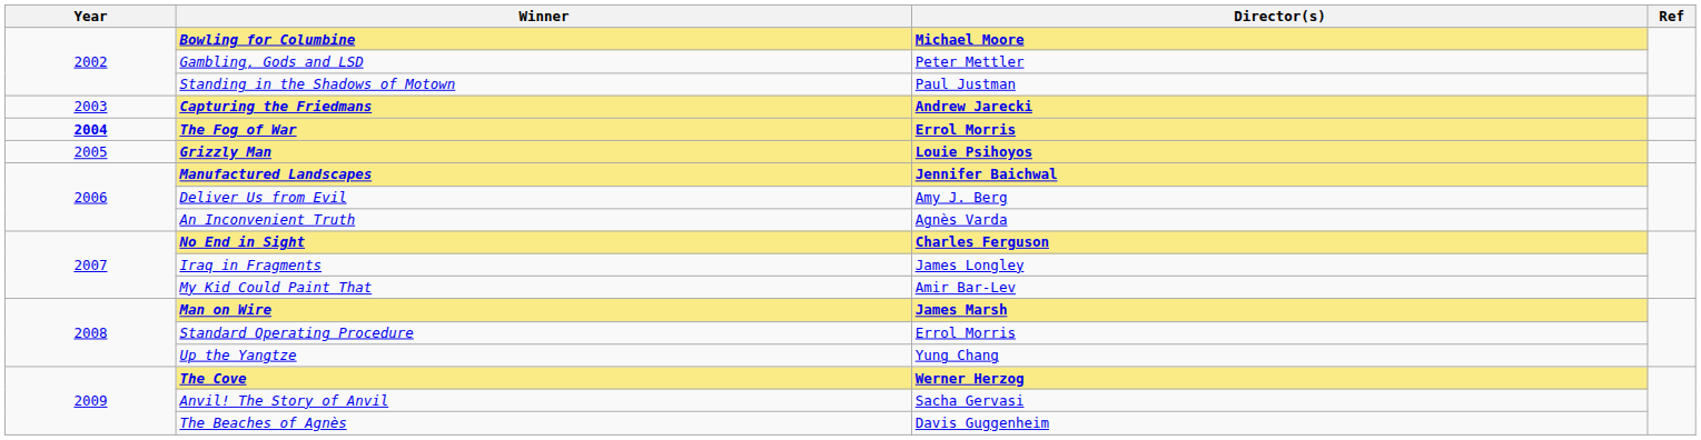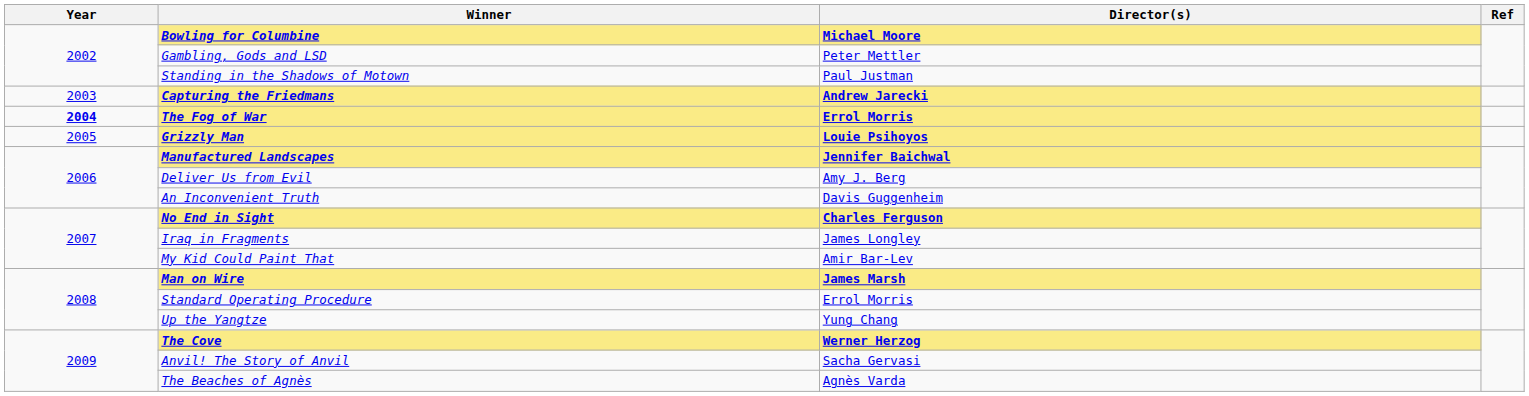An Inconvenient Truth | Director(s): Agnès Varda -> Davis Guggenheim
The Beaches of Agnès | Director(s): Davis Guggenheim -> Agnès Varda
